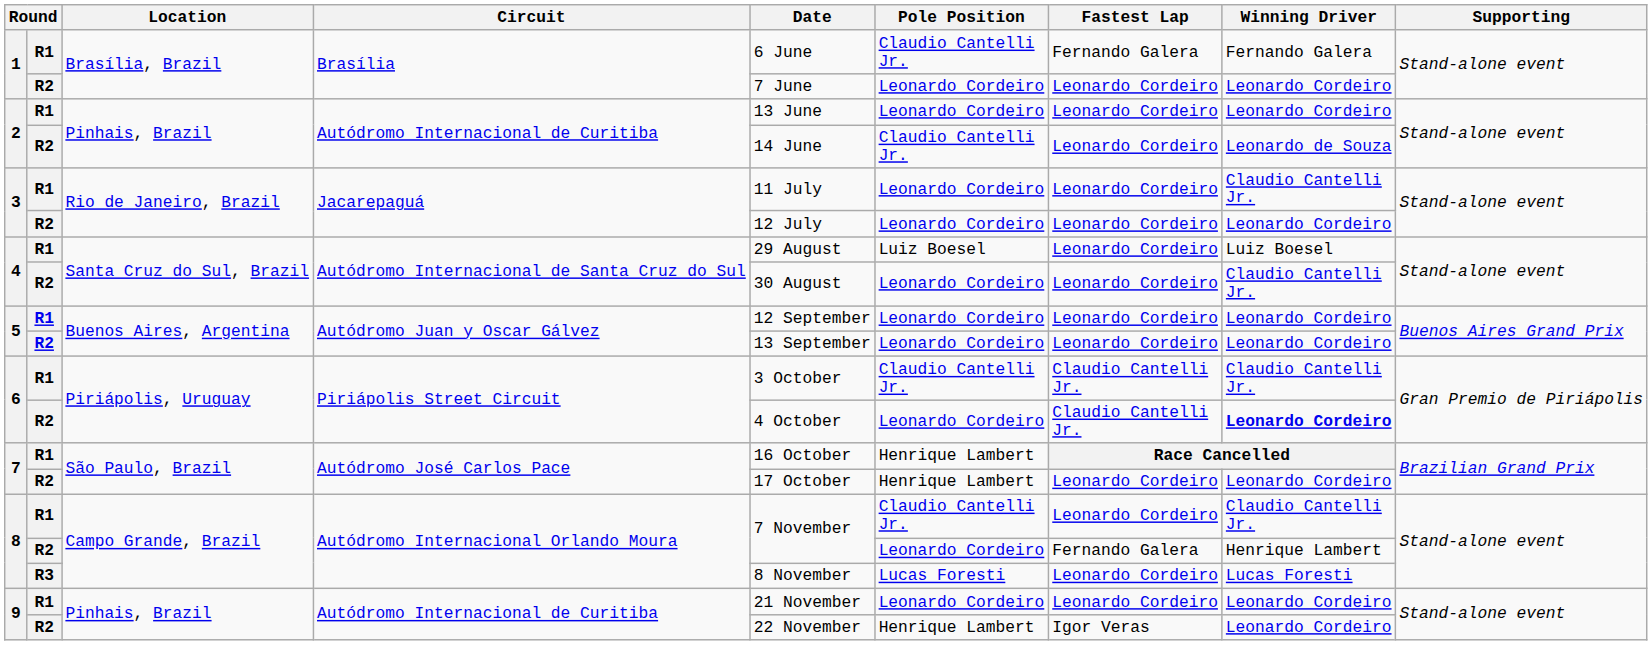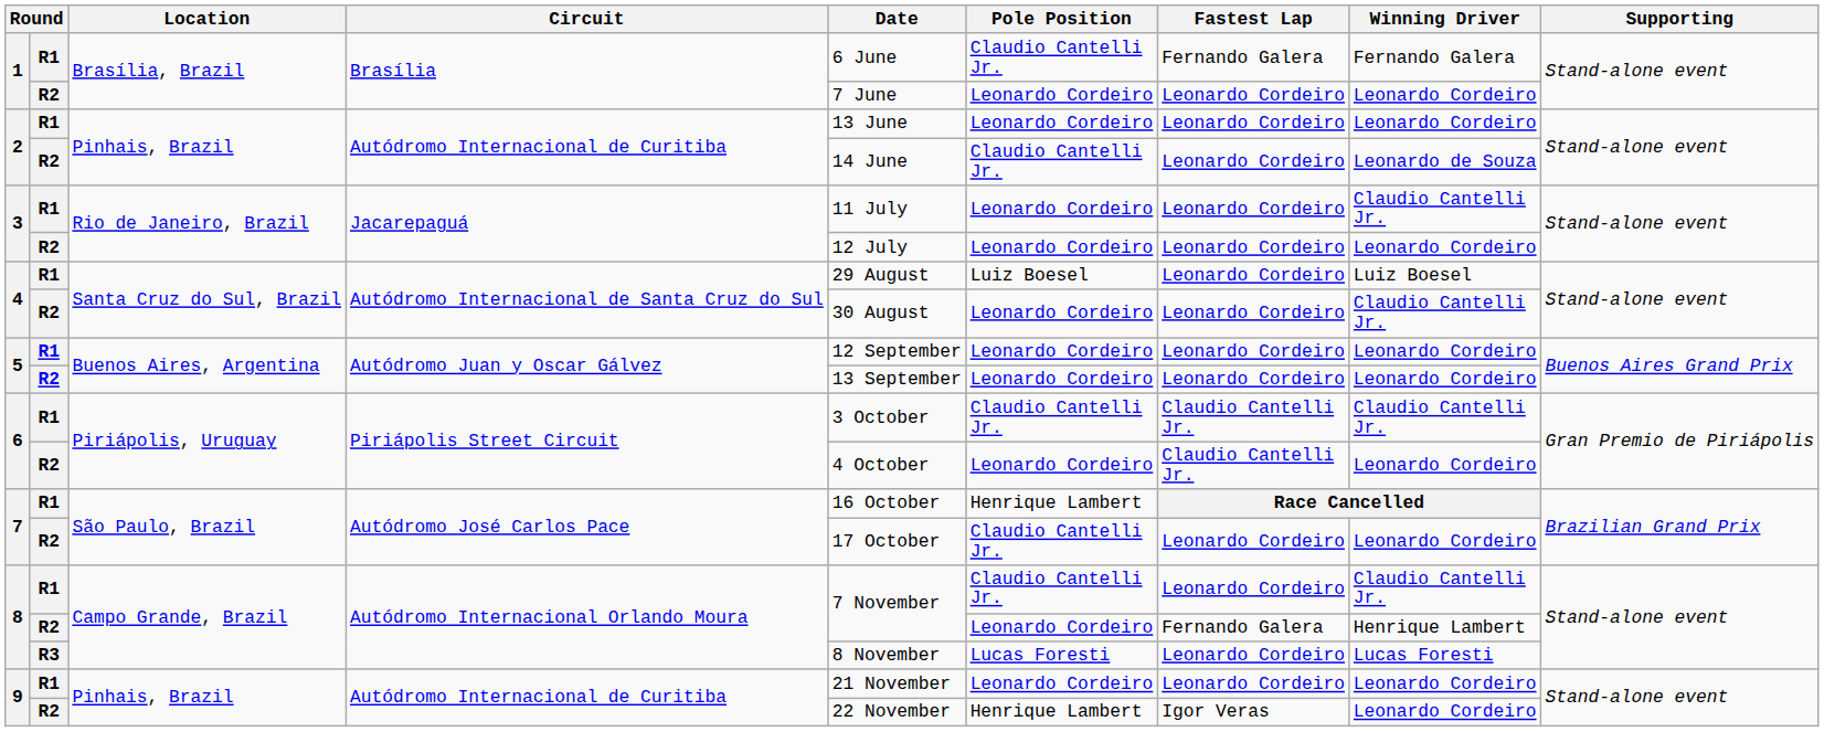6 / R2 | Winning Driver: bold -> normal
7 / R2 | Pole Position: Henrique Lambert -> Claudio Cantelli Jr.
